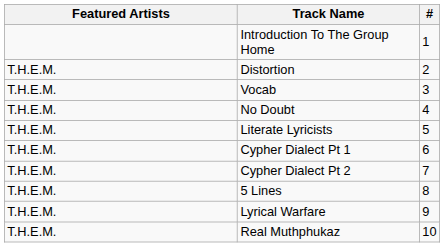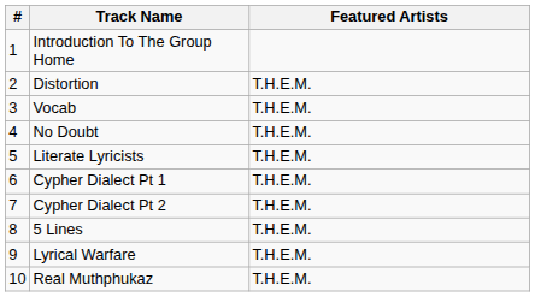columns swapped: # <-> Featured Artists
